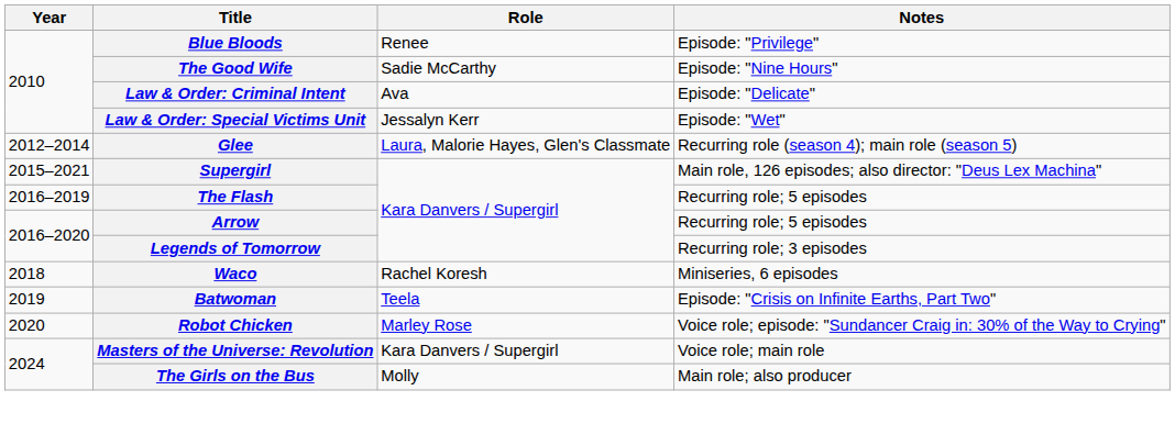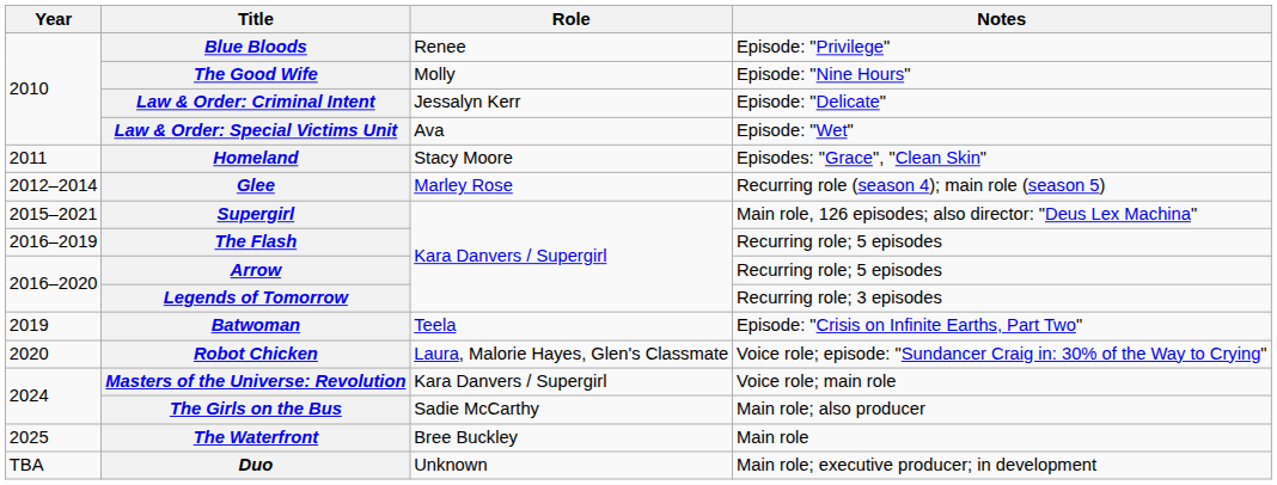The Good Wife | Role: Sadie McCarthy -> Molly
Law & Order: Criminal Intent | Role: Ava -> Jessalyn Kerr
Law & Order: Special Victims Unit | Role: Jessalyn Kerr -> Ava
+ row: 2011 | Homeland | Stacy Moore | Episodes: "Grace", "Clean Skin"
Glee | Role: Laura, Malorie Hayes, Glen's Classmate -> Marley Rose
- row: 2018 | Waco | Rachel Koresh | Miniseries, 6 episodes
Robot Chicken | Role: Marley Rose -> Laura, Malorie Hayes, Glen's Classmate
The Girls on the Bus | Role: Molly -> Sadie McCarthy
+ row: 2025 | The Waterfront | Bree Buckley | Main role
+ row: TBA | Duo | Unknown | Main role; executive producer; in development
